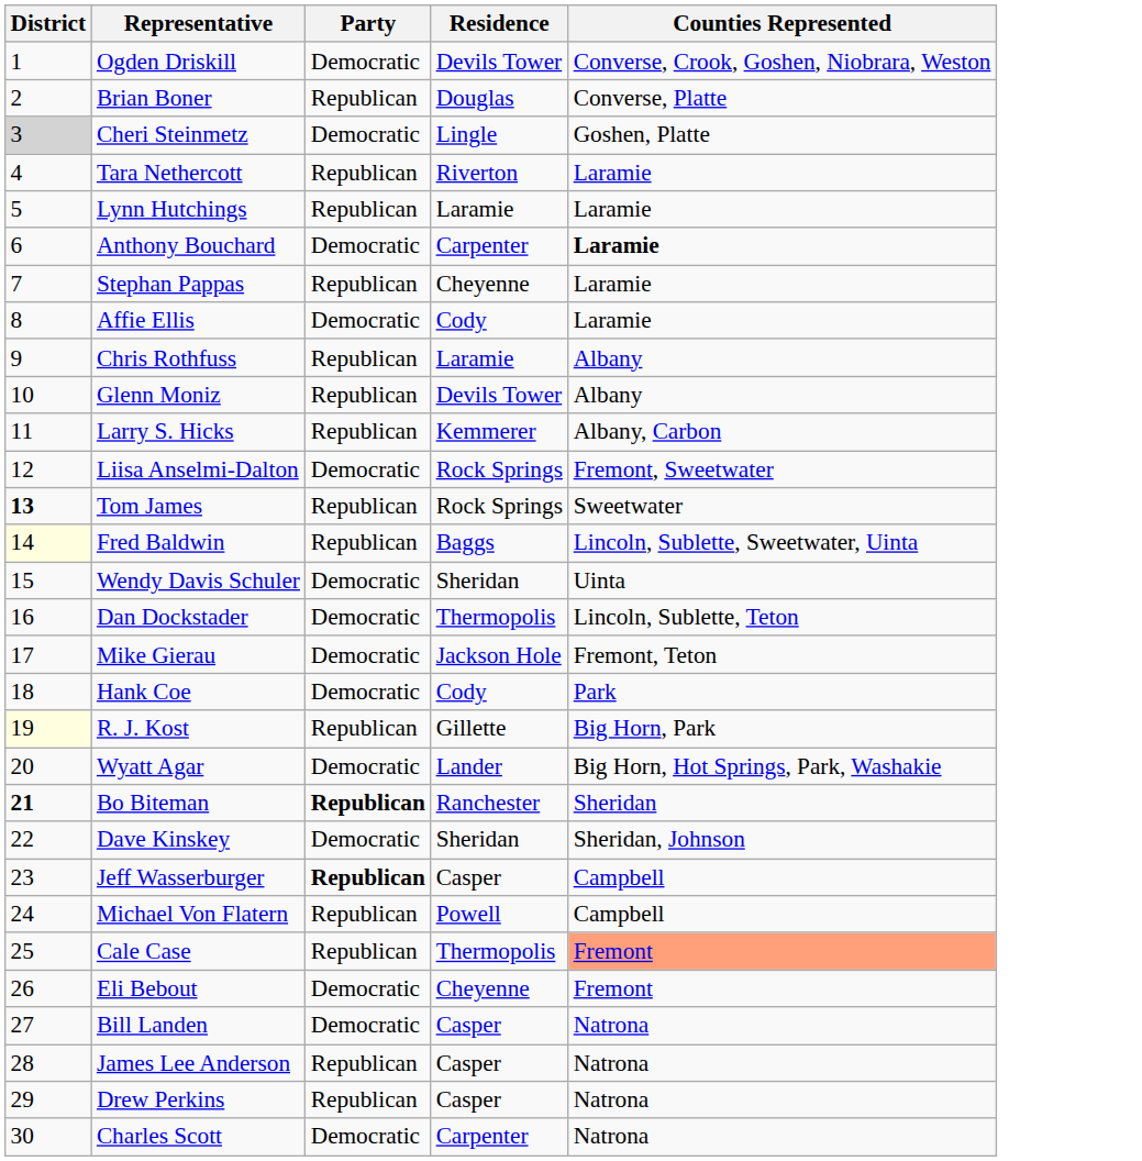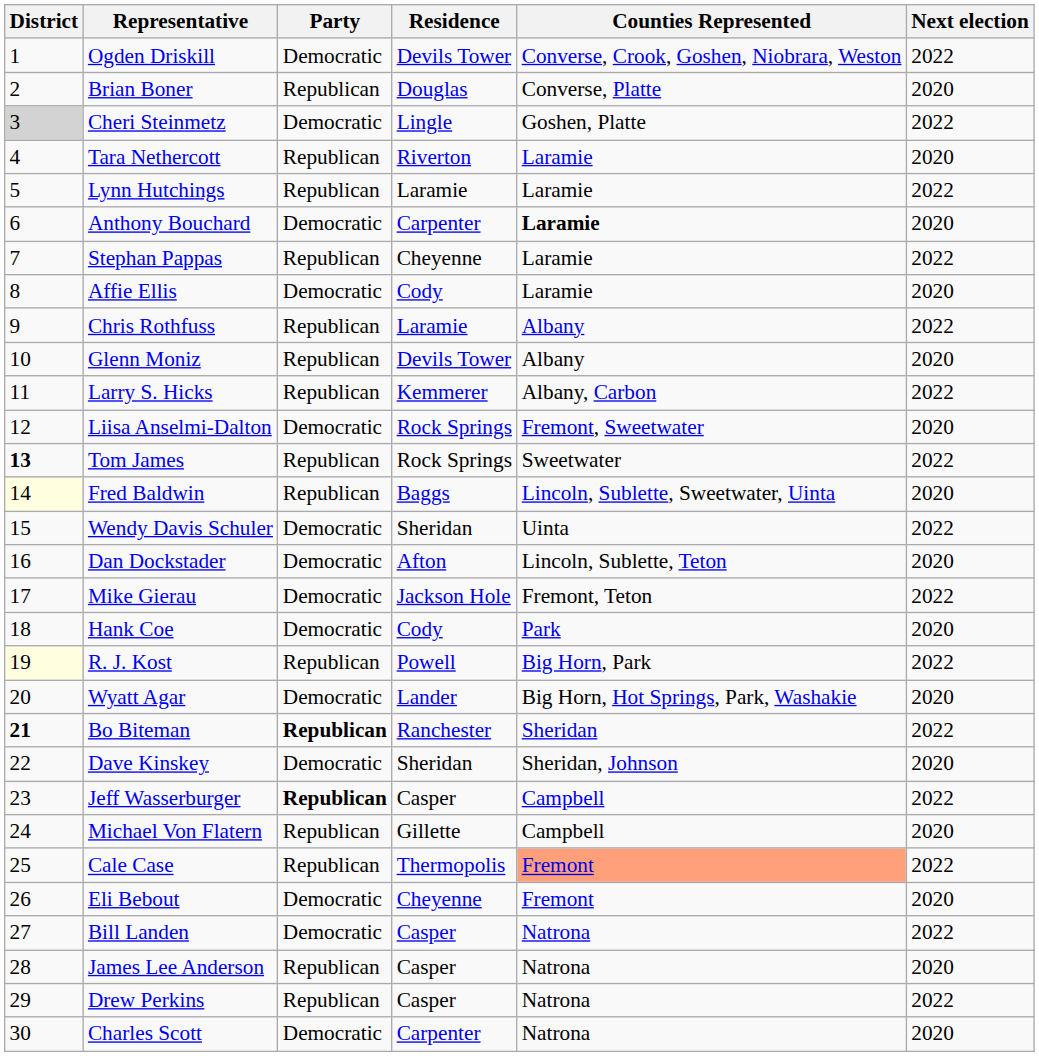+ column: Next election | 2022 | 2020 | 2022 | 2020 | 2022 | 2020 | 2022 | 2020 | 2022 | 2020 | 2022 | 2020 | 2022 | 2020 | 2022 | 2020 | 2022 | 2020 | 2022 | 2020 | 2022 | 2020 | 2022 | 2020 | 2022 | 2020 | 2022 | 2020 | 2022 | 2020
Dan Dockstader | Residence: Thermopolis -> Afton
R. J. Kost | Residence: Gillette -> Powell
Michael Von Flatern | Residence: Powell -> Gillette
